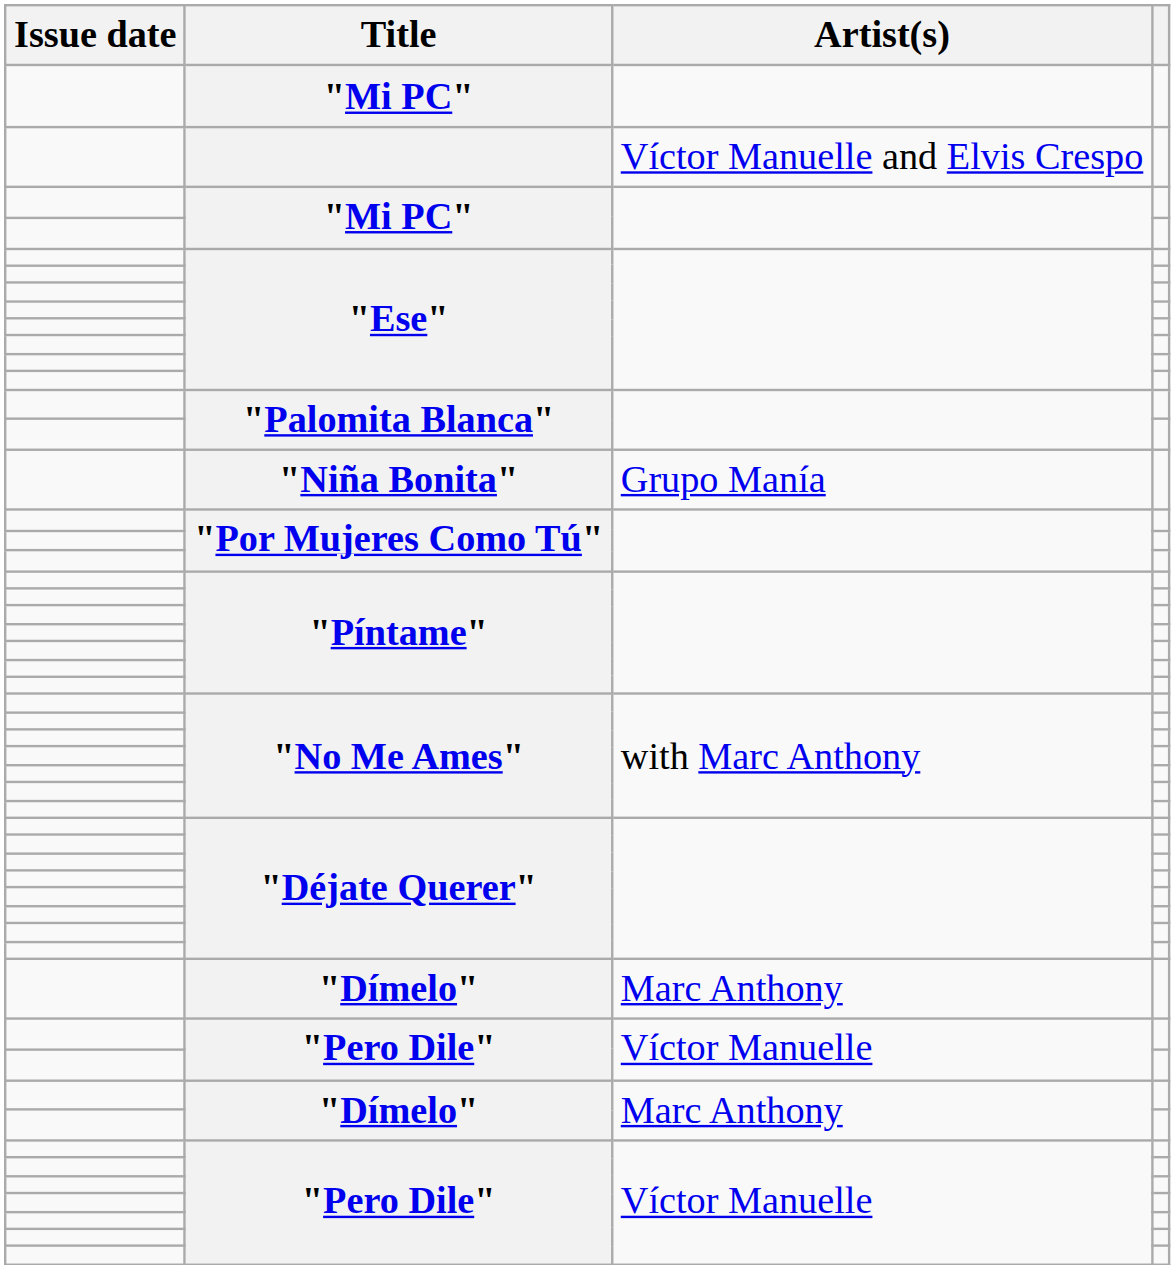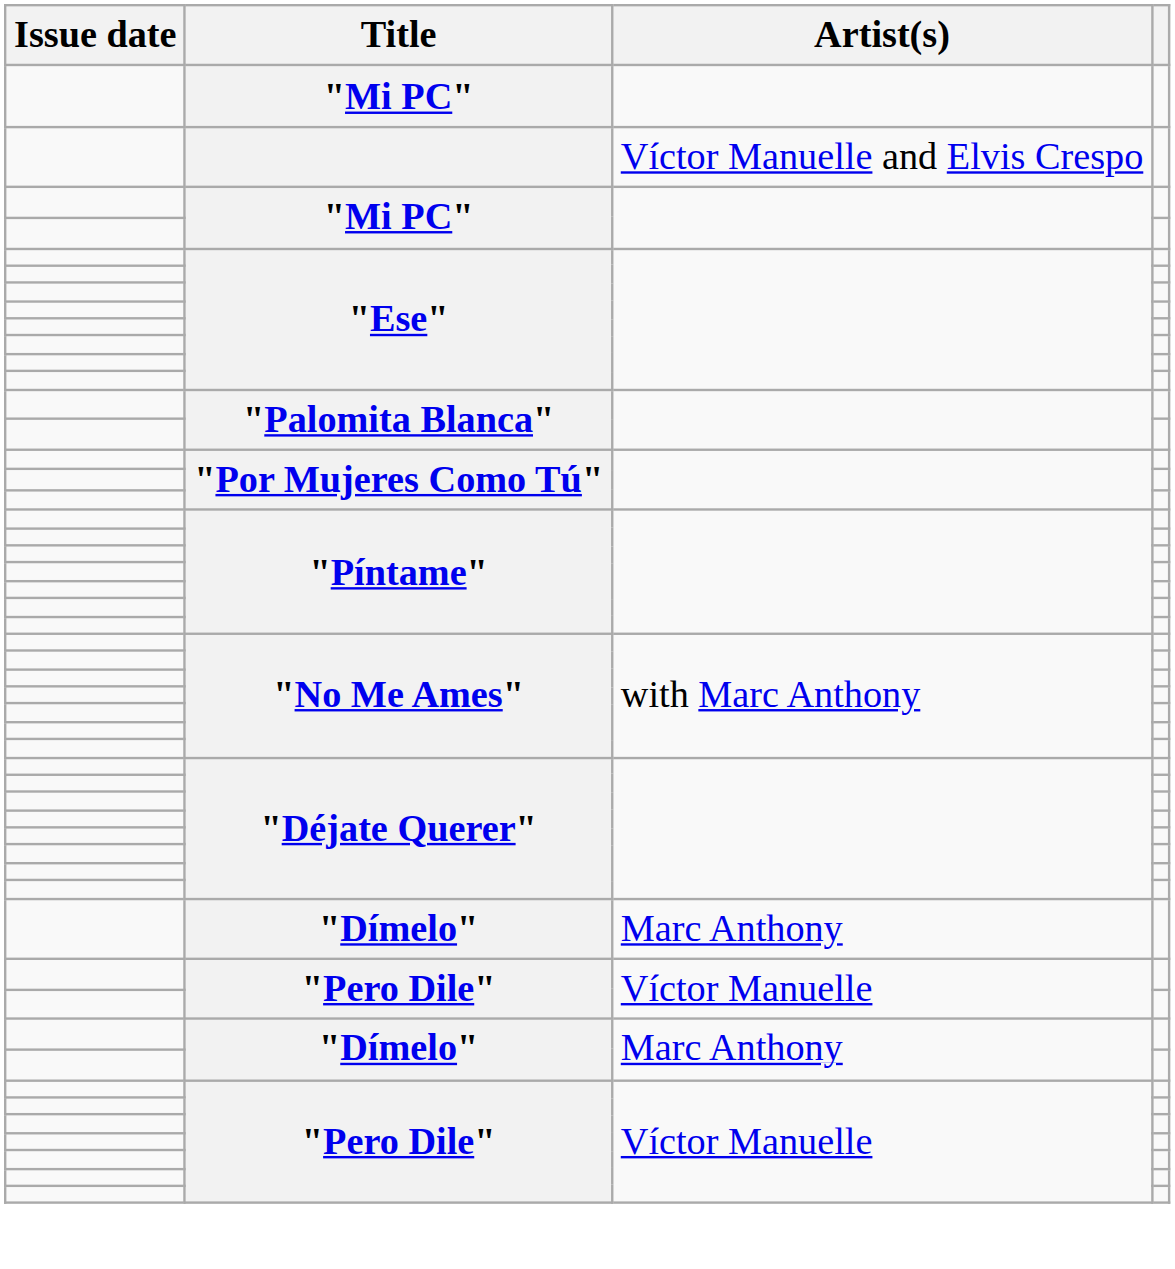- row: "Niña Bonita" | Grupo Manía
